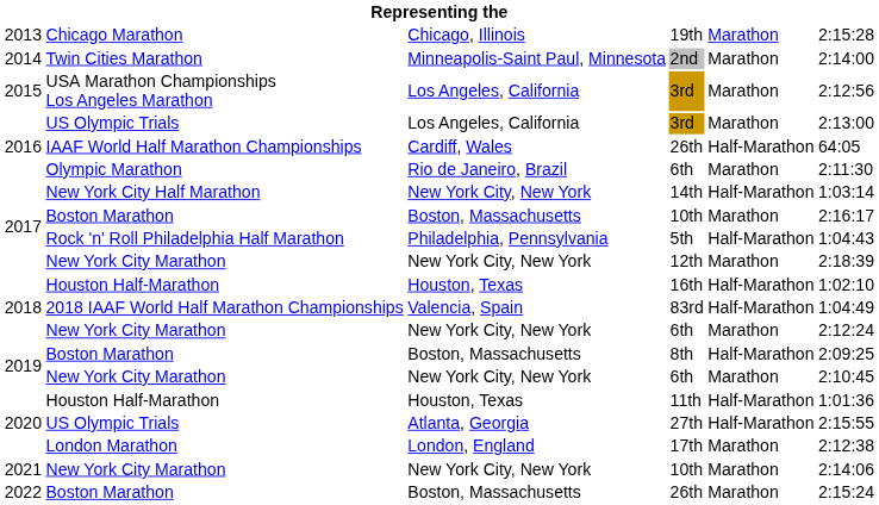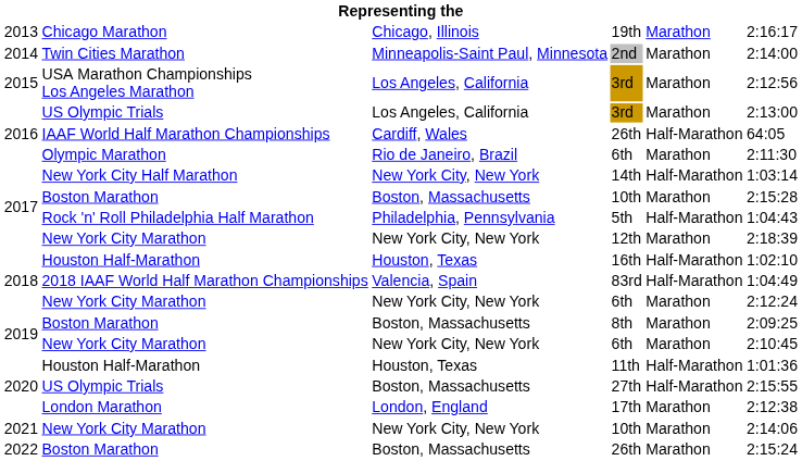19th | column 6: 2:15:28 -> 2:16:17
2017 / 10th | column 6: 2:16:17 -> 2:15:28
8th | column 5: Half-Marathon -> Marathon
27th | column 3: Atlanta, Georgia -> Boston, Massachusetts
